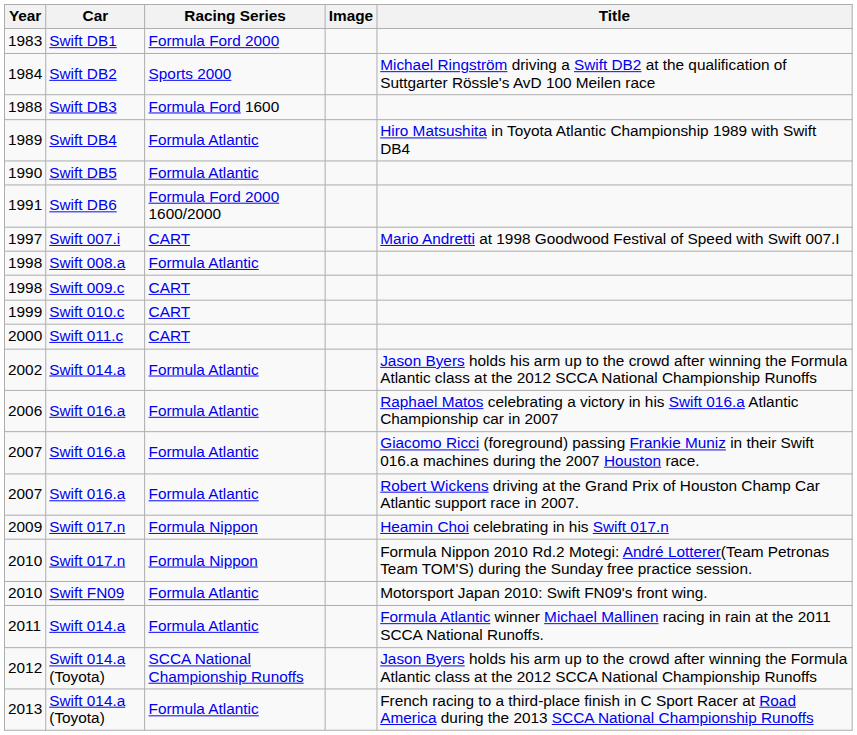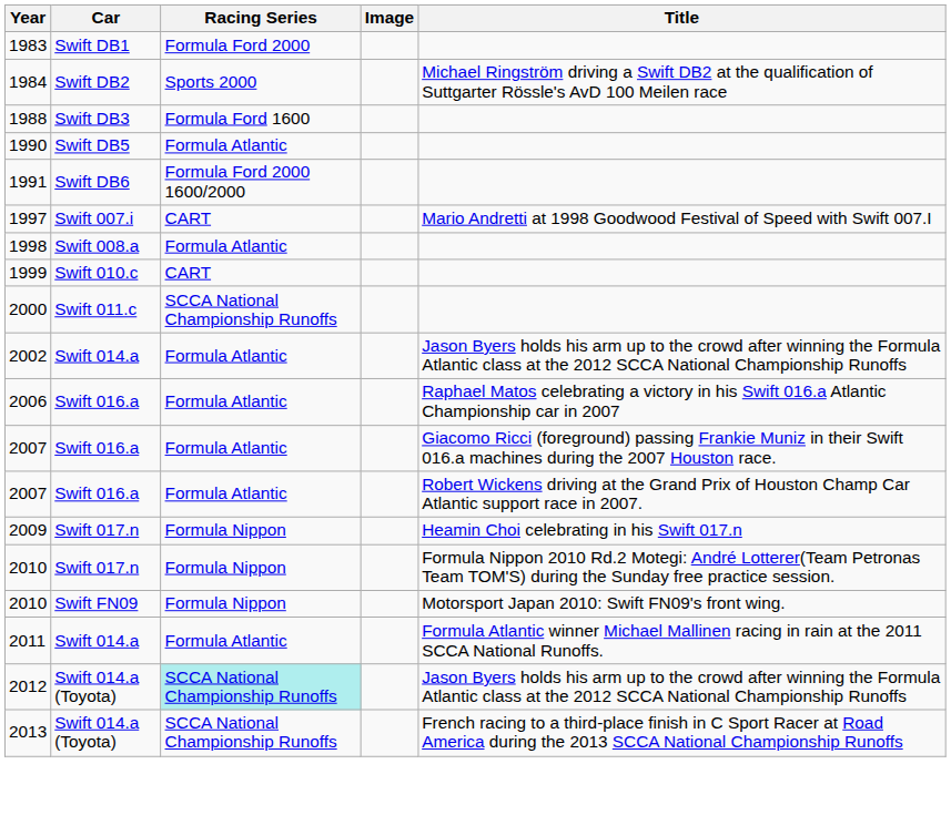- row: 1989 | Swift DB4 | Formula Atlantic | Hiro Matsushita in Toyota Atlantic Championship 1989 with Swift DB4
- row: 1998 | Swift 009.c | CART
2000 | Racing Series: CART -> SCCA National Championship Runoffs
2010 / Swift FN09 | Racing Series: Formula Atlantic -> Formula Nippon
2012 | Racing Series: no background -> paleturquoise background
2013 | Racing Series: Formula Atlantic -> SCCA National Championship Runoffs
